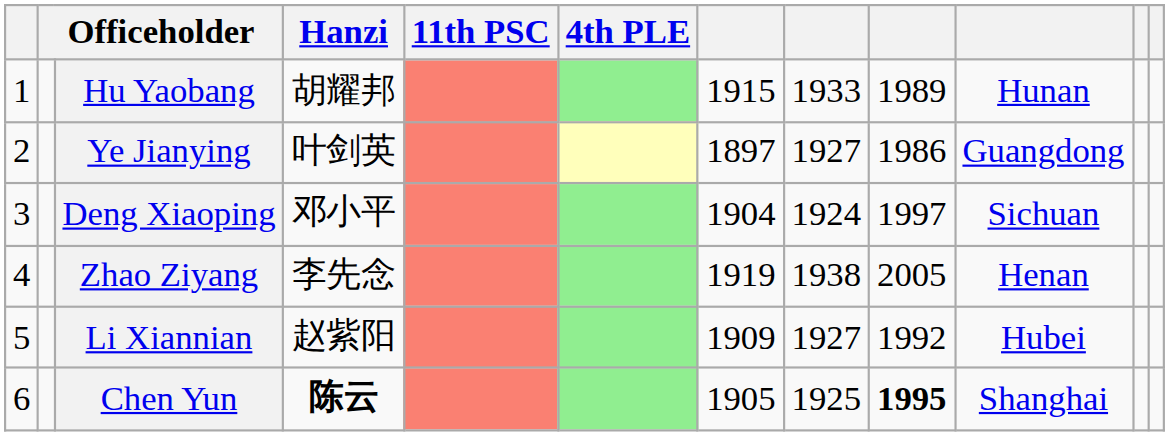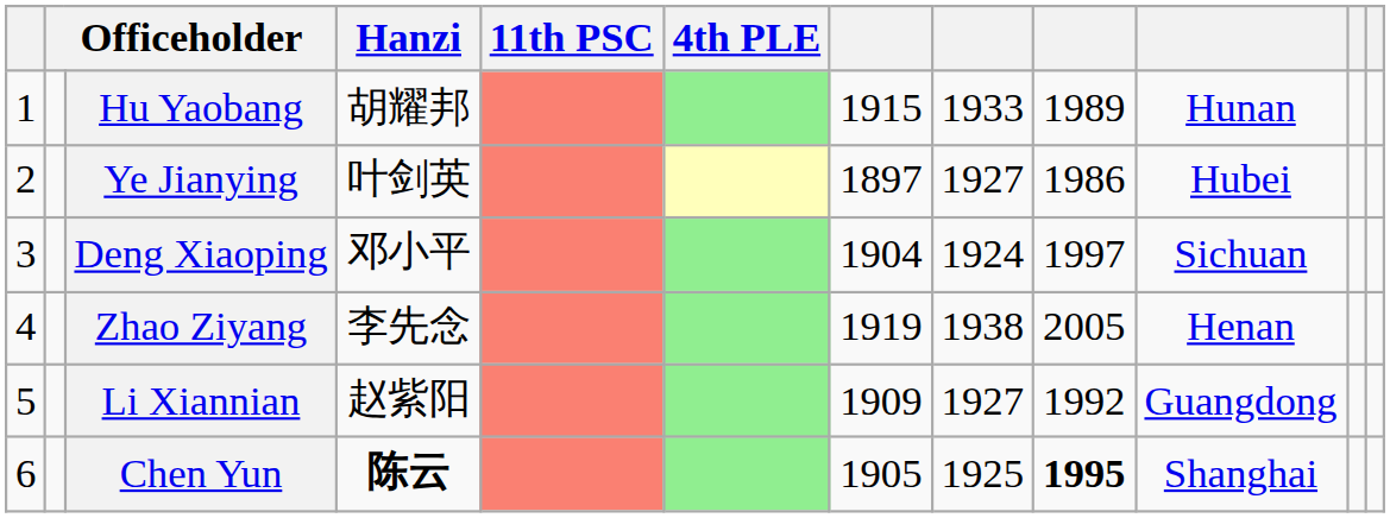Ye Jianying | column 10: Guangdong -> Hubei
Li Xiannian | column 10: Hubei -> Guangdong
